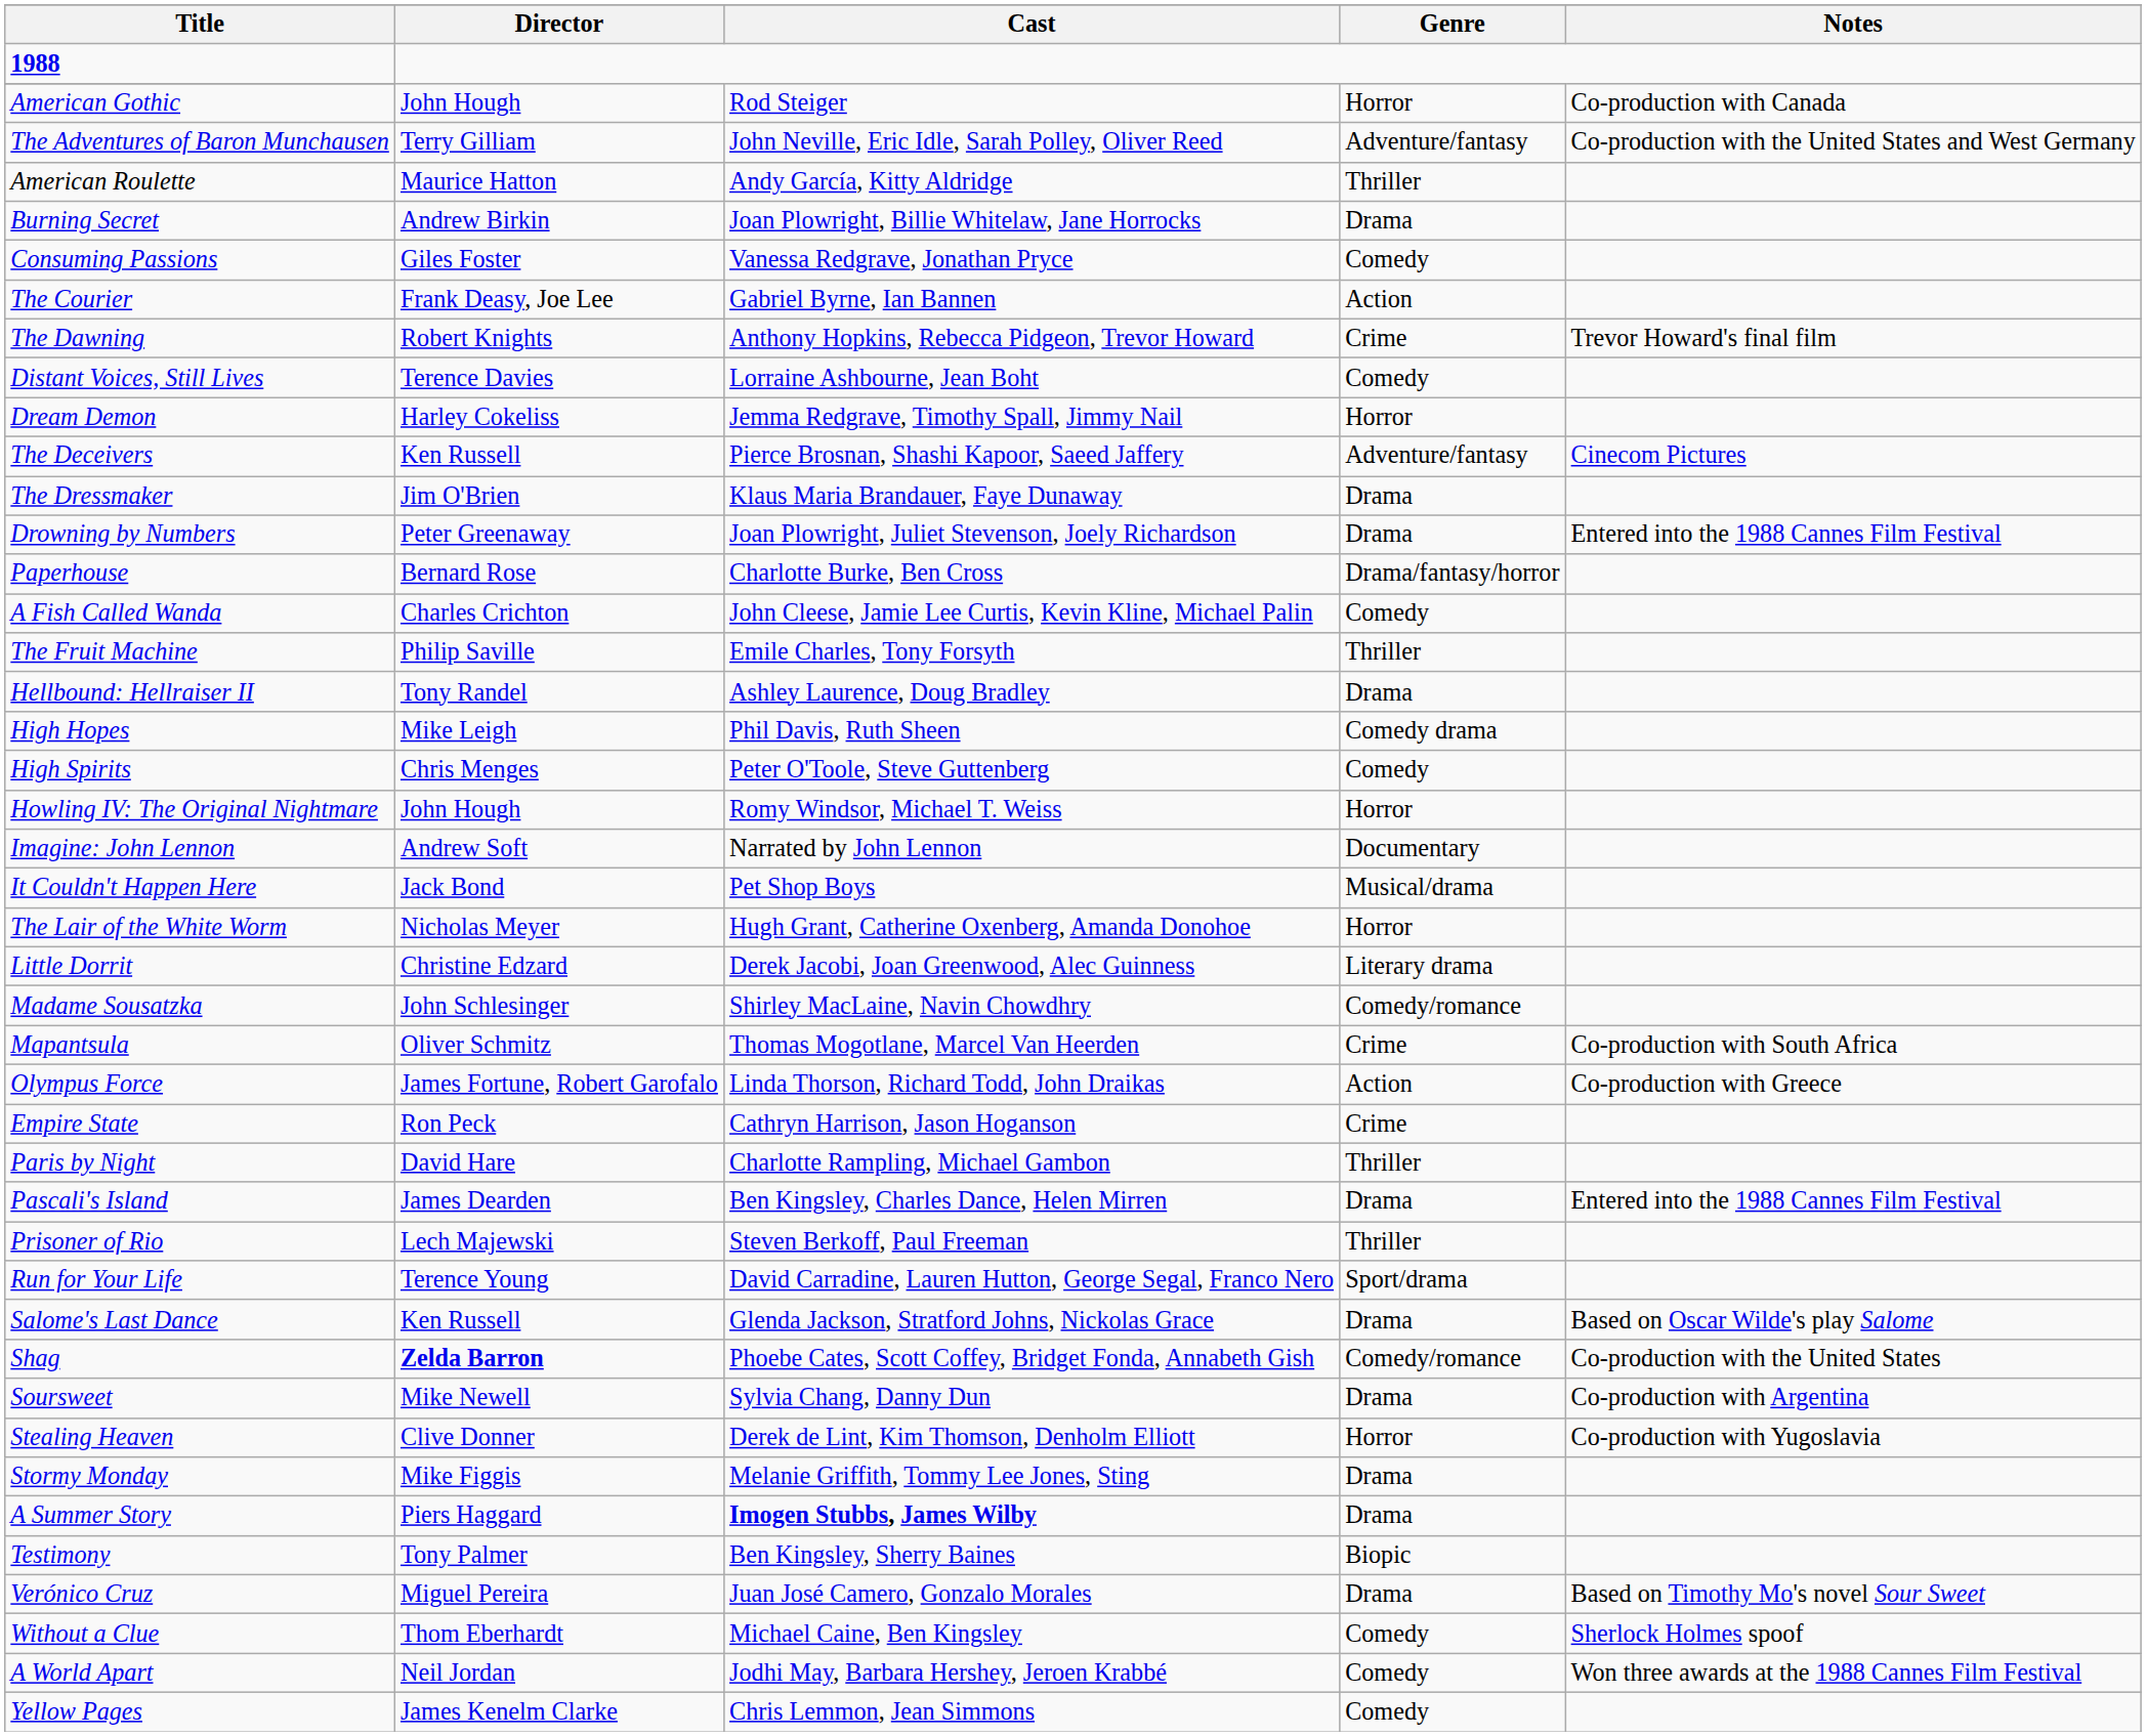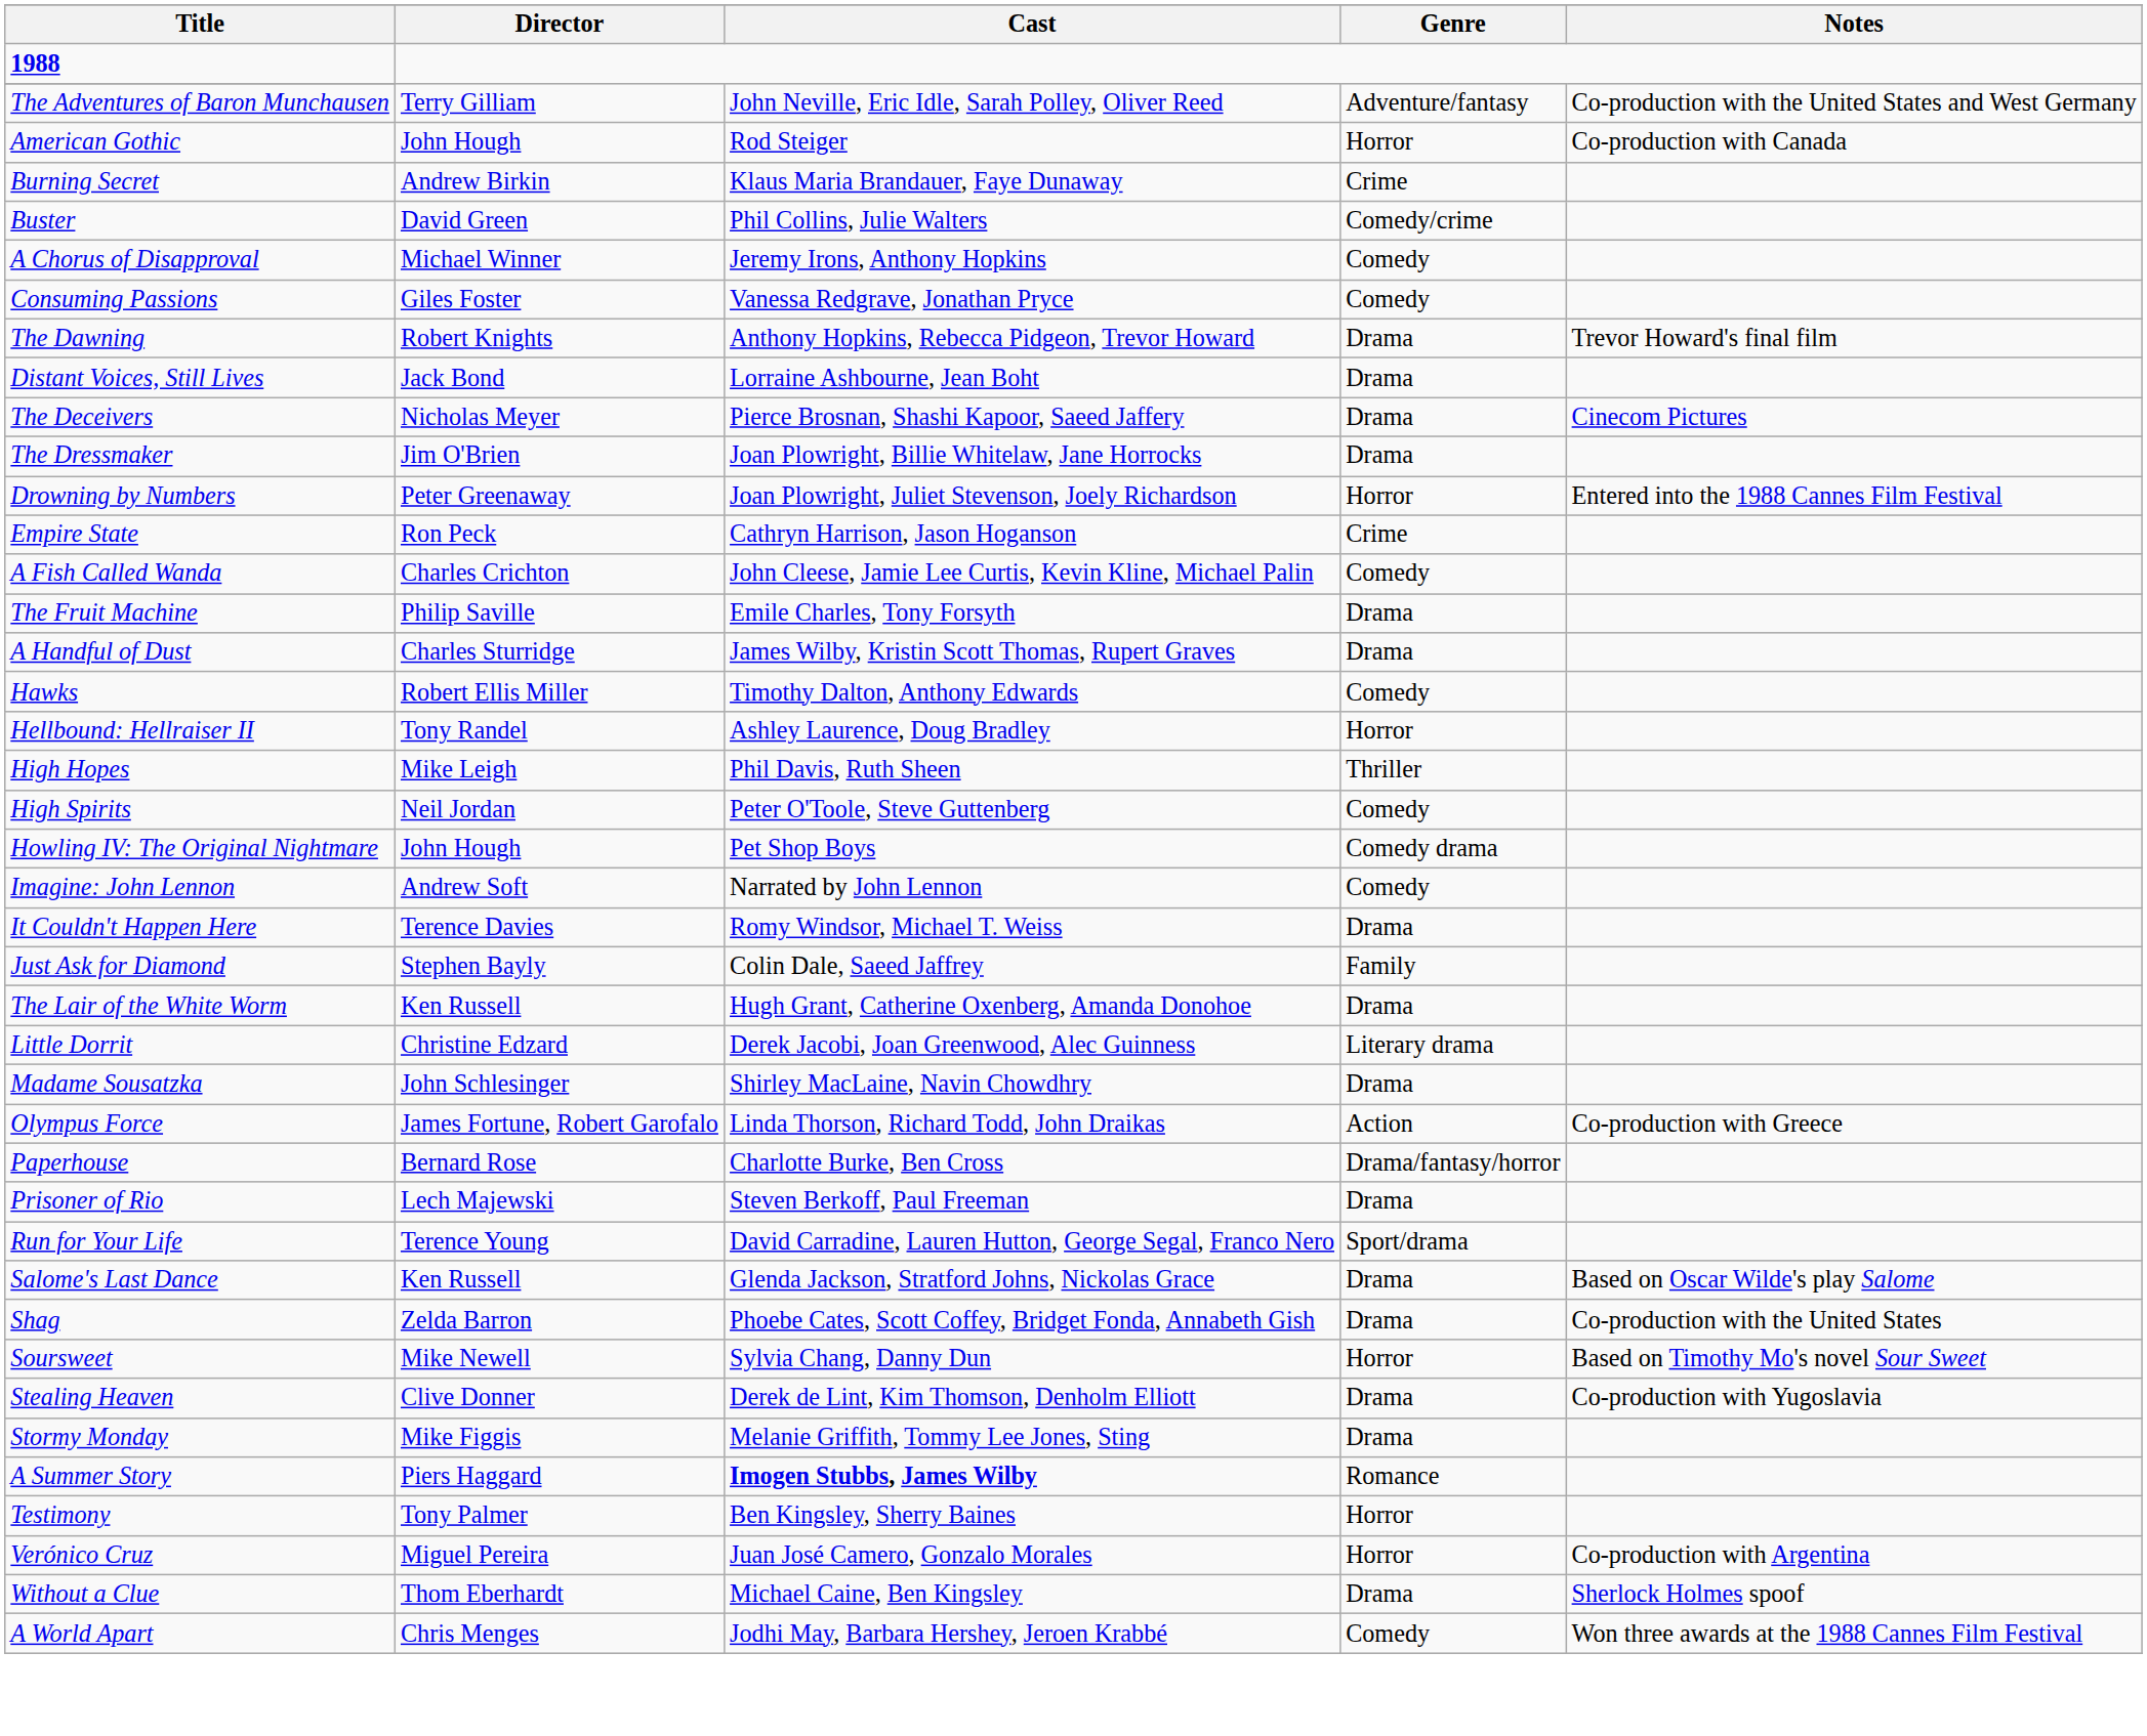rows swapped: The Adventures of Baron Munchausen <-> American Gothic
- row: American Roulette | Maurice Hatton | Andy García, Kitty Aldridge | Thriller
Burning Secret | Cast: Joan Plowright, Billie Whitelaw, Jane Horrocks -> Klaus Maria Brandauer, Faye Dunaway
Burning Secret | Genre: Drama -> Crime
+ row: Buster | David Green | Phil Collins, Julie Walters | Comedy/crime
+ row: A Chorus of Disapproval | Michael Winner | Jeremy Irons, Anthony Hopkins | Comedy
- row: The Courier | Frank Deasy, Joe Lee | Gabriel Byrne, Ian Bannen | Action
The Dawning | Genre: Crime -> Drama
Distant Voices, Still Lives | Director: Terence Davies -> Jack Bond
Distant Voices, Still Lives | Genre: Comedy -> Drama
- row: Dream Demon | Harley Cokeliss | Jemma Redgrave, Timothy Spall, Jimmy Nail | Horror
The Deceivers | Director: Ken Russell -> Nicholas Meyer
The Deceivers | Genre: Adventure/fantasy -> Drama
The Dressmaker | Cast: Klaus Maria Brandauer, Faye Dunaway -> Joan Plowright, Billie Whitelaw, Jane Horrocks
Drowning by Numbers | Genre: Drama -> Horror
rows swapped: Empire State <-> Paperhouse
The Fruit Machine | Genre: Thriller -> Drama
+ row: A Handful of Dust | Charles Sturridge | James Wilby, Kristin Scott Thomas, Rupert Graves | Drama
+ row: Hawks | Robert Ellis Miller | Timothy Dalton, Anthony Edwards | Comedy
Hellbound: Hellraiser II | Genre: Drama -> Horror
High Hopes | Genre: Comedy drama -> Thriller
High Spirits | Director: Chris Menges -> Neil Jordan
Howling IV: The Original Nightmare | Cast: Romy Windsor, Michael T. Weiss -> Pet Shop Boys
Howling IV: The Original Nightmare | Genre: Horror -> Comedy drama
Imagine: John Lennon | Genre: Documentary -> Comedy
It Couldn't Happen Here | Director: Jack Bond -> Terence Davies
It Couldn't Happen Here | Cast: Pet Shop Boys -> Romy Windsor, Michael T. Weiss
It Couldn't Happen Here | Genre: Musical/drama -> Drama
+ row: Just Ask for Diamond | Stephen Bayly | Colin Dale, Saeed Jaffrey | Family
The Lair of the White Worm | Director: Nicholas Meyer -> Ken Russell
The Lair of the White Worm | Genre: Horror -> Drama
Madame Sousatzka | Genre: Comedy/romance -> Drama
- row: Mapantsula | Oliver Schmitz | Thomas Mogotlane, Marcel Van Heerden | Crime | Co-production with South Africa
- row: Paris by Night | David Hare | Charlotte Rampling, Michael Gambon | Thriller
- row: Pascali's Island | James Dearden | Ben Kingsley, Charles Dance, Helen Mirren | Drama | Entered into the 1988 Cannes Film Festival
Prisoner of Rio | Genre: Thriller -> Drama
Shag | Director: bold -> normal
Shag | Genre: Comedy/romance -> Drama
Soursweet | Genre: Drama -> Horror
Soursweet | Notes: Co-production with Argentina -> Based on Timothy Mo's novel Sour Sweet
Stealing Heaven | Genre: Horror -> Drama
A Summer Story | Genre: Drama -> Romance
Testimony | Genre: Biopic -> Horror
Verónico Cruz | Genre: Drama -> Horror
Verónico Cruz | Notes: Based on Timothy Mo's novel Sour Sweet -> Co-production with Argentina
Without a Clue | Genre: Comedy -> Drama
A World Apart | Director: Neil Jordan -> Chris Menges
- row: Yellow Pages | James Kenelm Clarke | Chris Lemmon, Jean Simmons | Comedy
